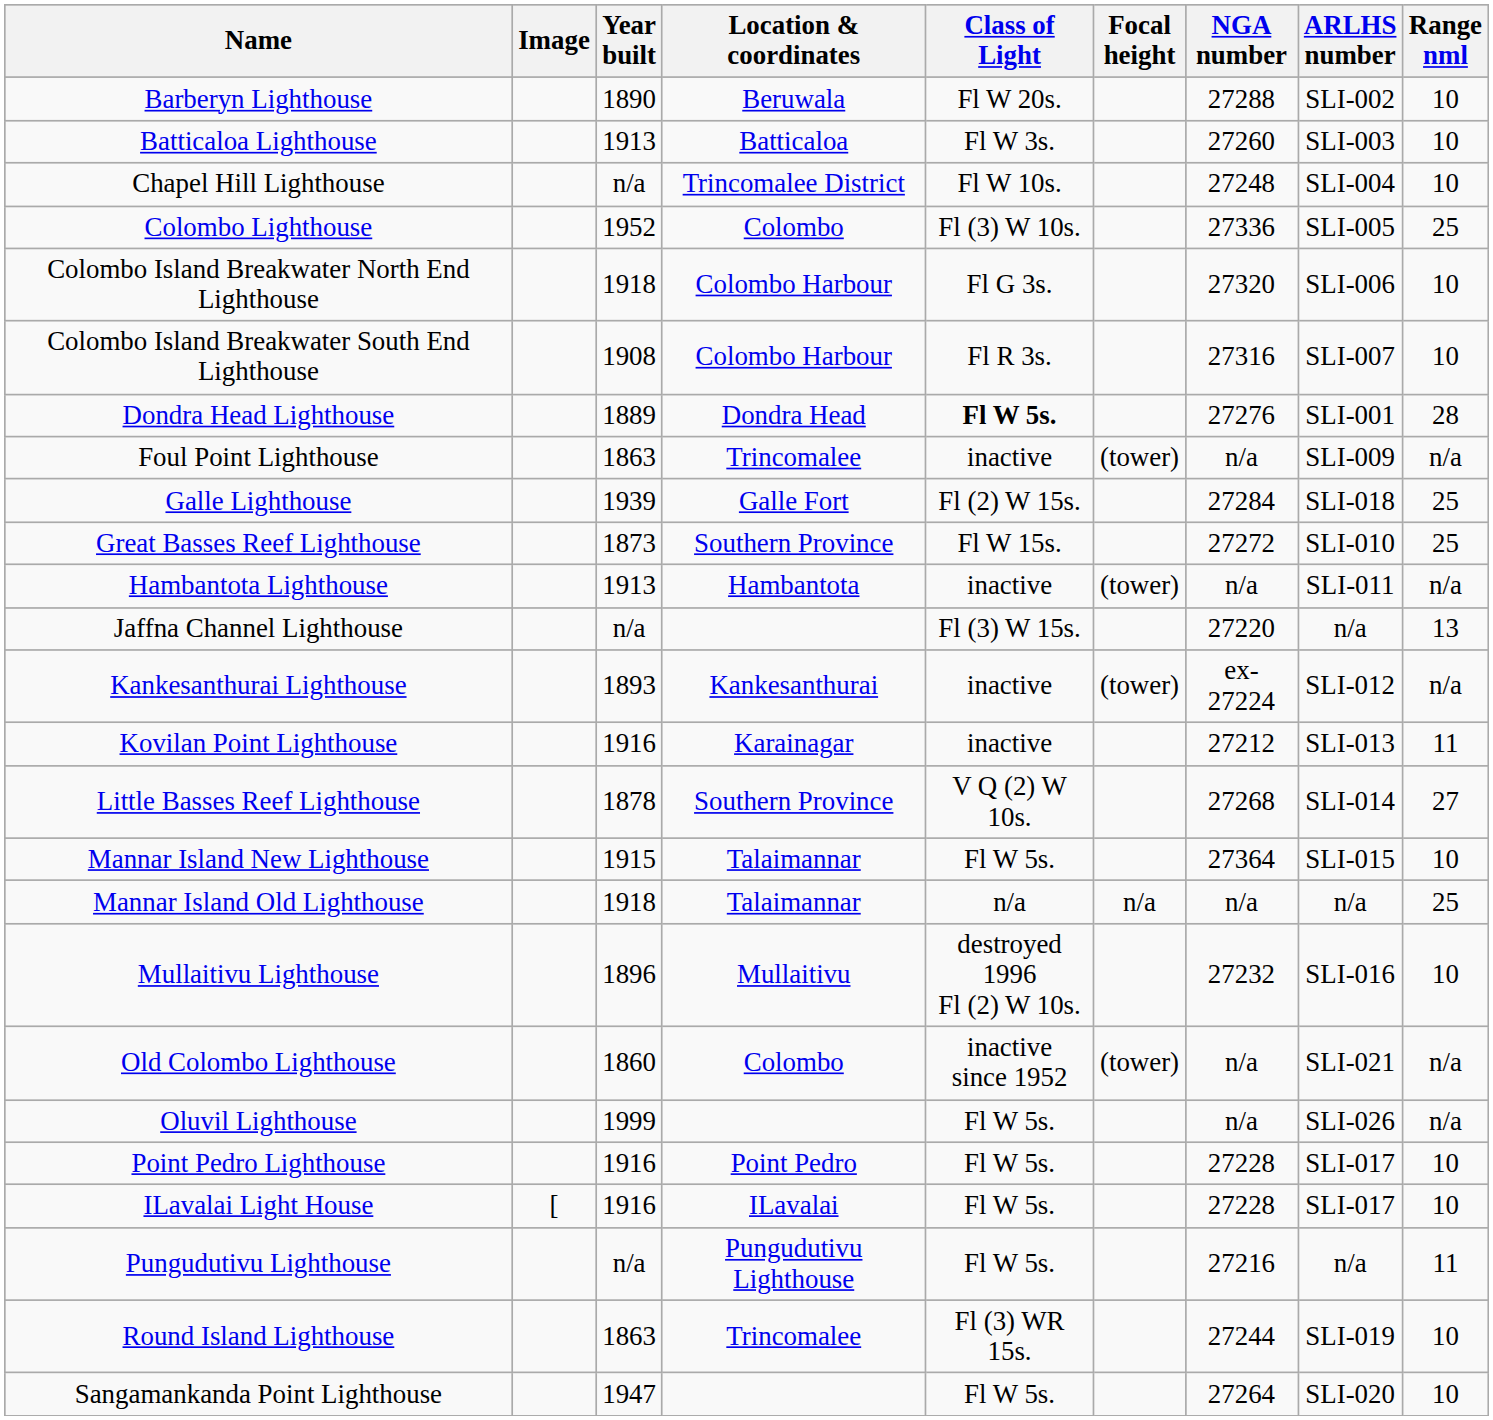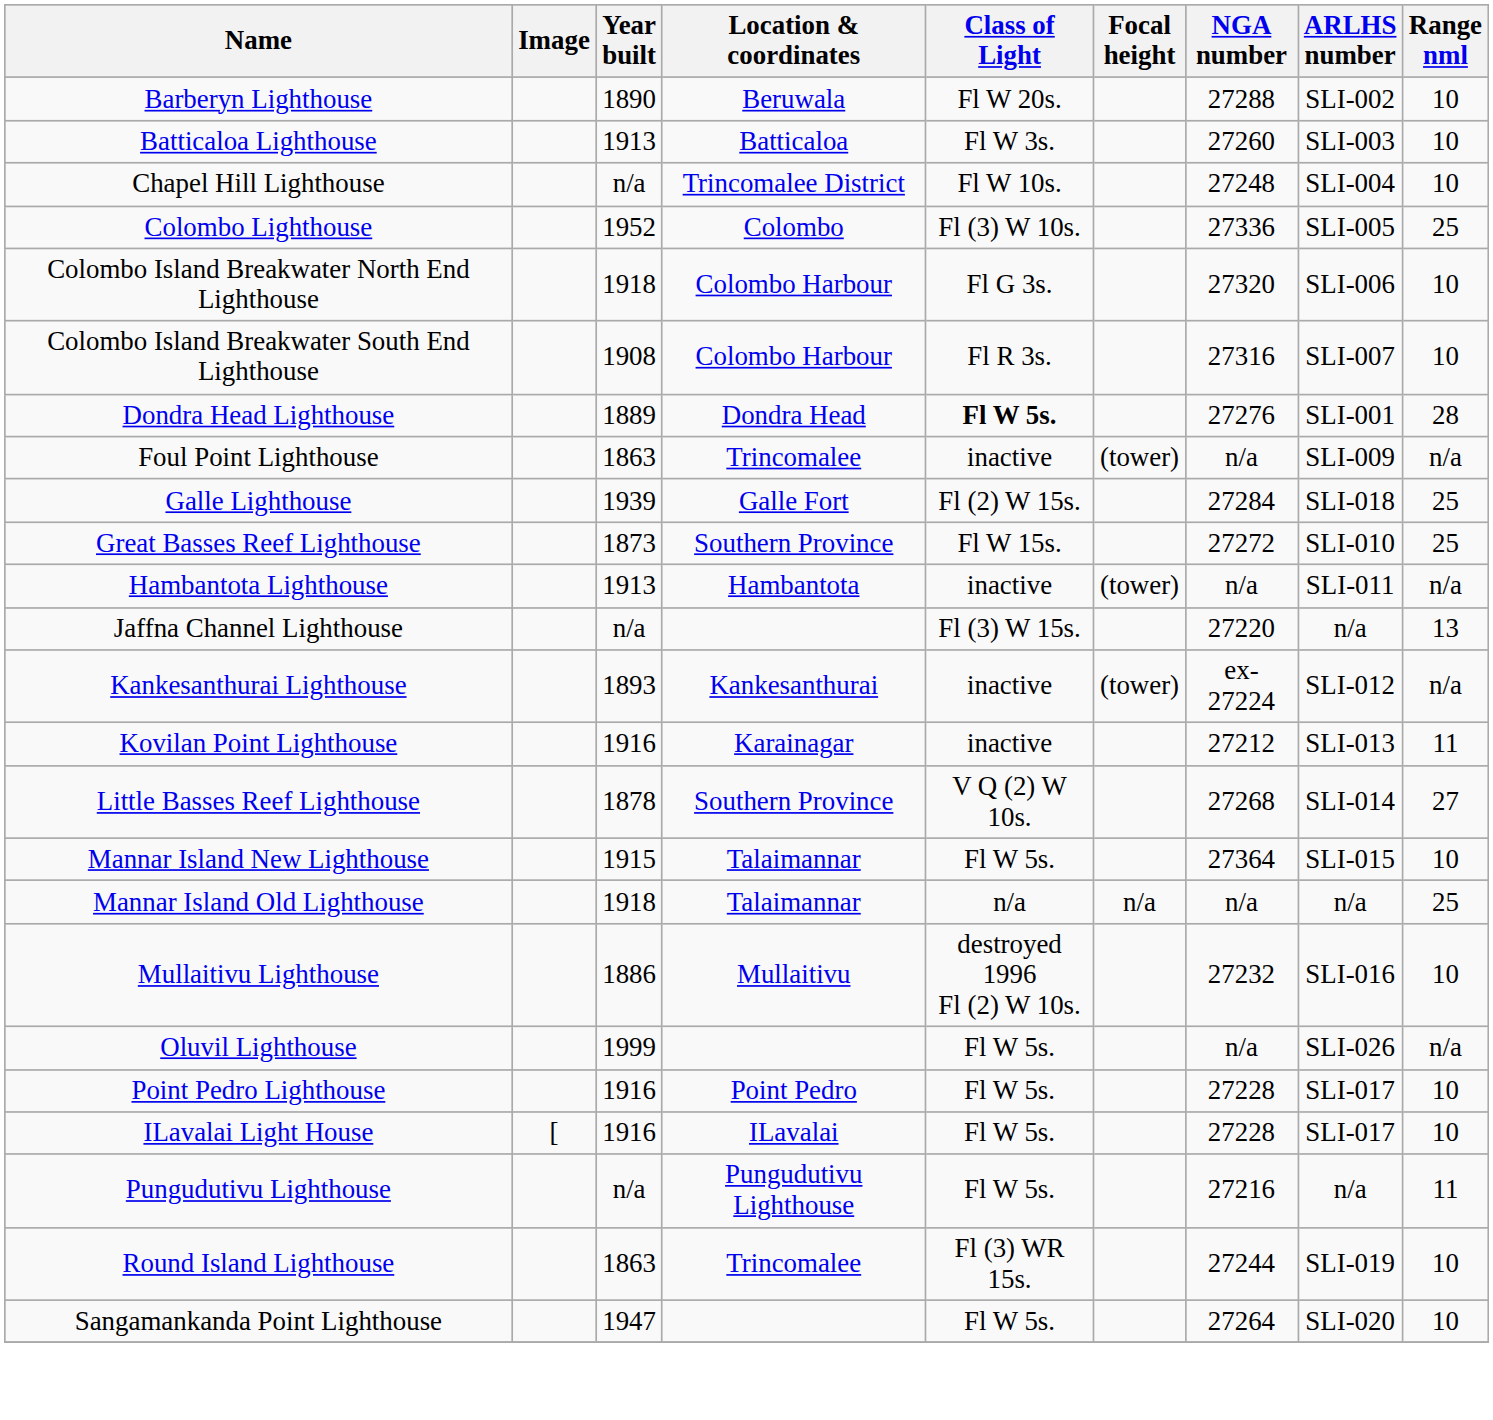Mullaitivu Lighthouse | Year built: 1896 -> 1886
- row: Old Colombo Lighthouse | 1860 | Colombo | inactive since 1952 | (tower) | n/a | SLI-021 | n/a
